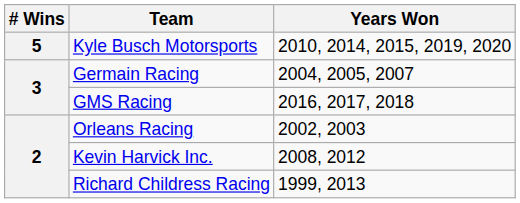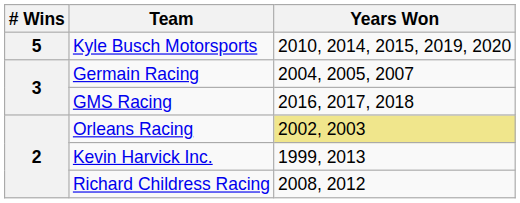Orleans Racing | Years Won: no background -> khaki background
Kevin Harvick Inc. | Years Won: 2008, 2012 -> 1999, 2013
Richard Childress Racing | Years Won: 1999, 2013 -> 2008, 2012
